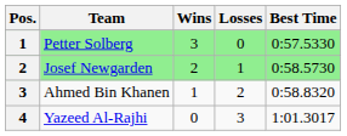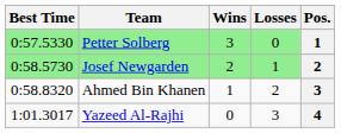columns swapped: Pos. <-> Best Time
